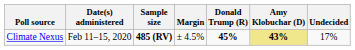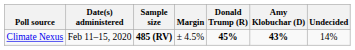Climate Nexus | Amy Klobuchar (D): khaki background -> no background
Climate Nexus | Undecided: 17% -> 14%
